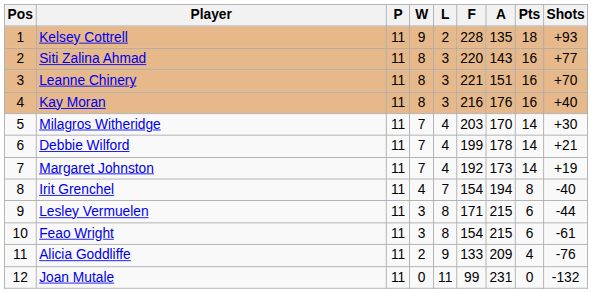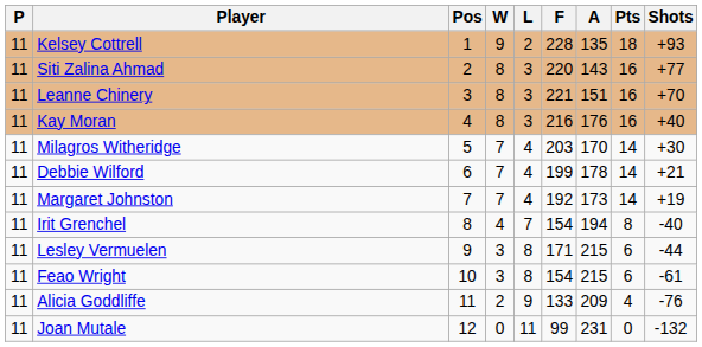columns swapped: Pos <-> P
